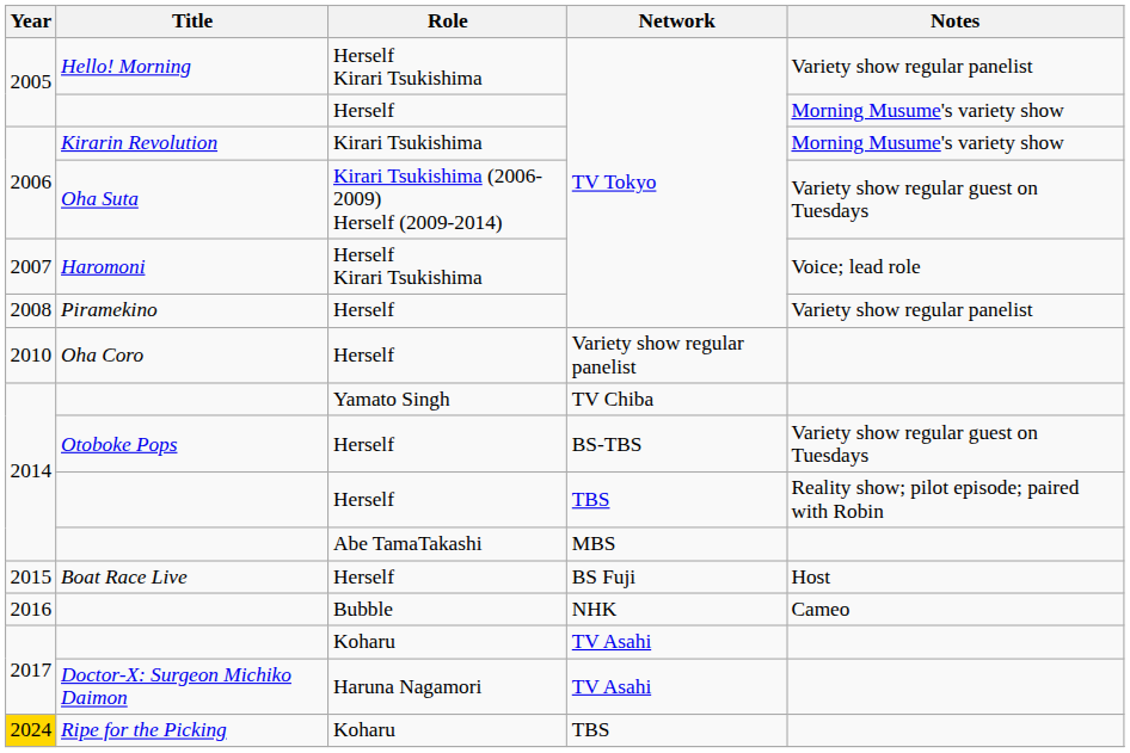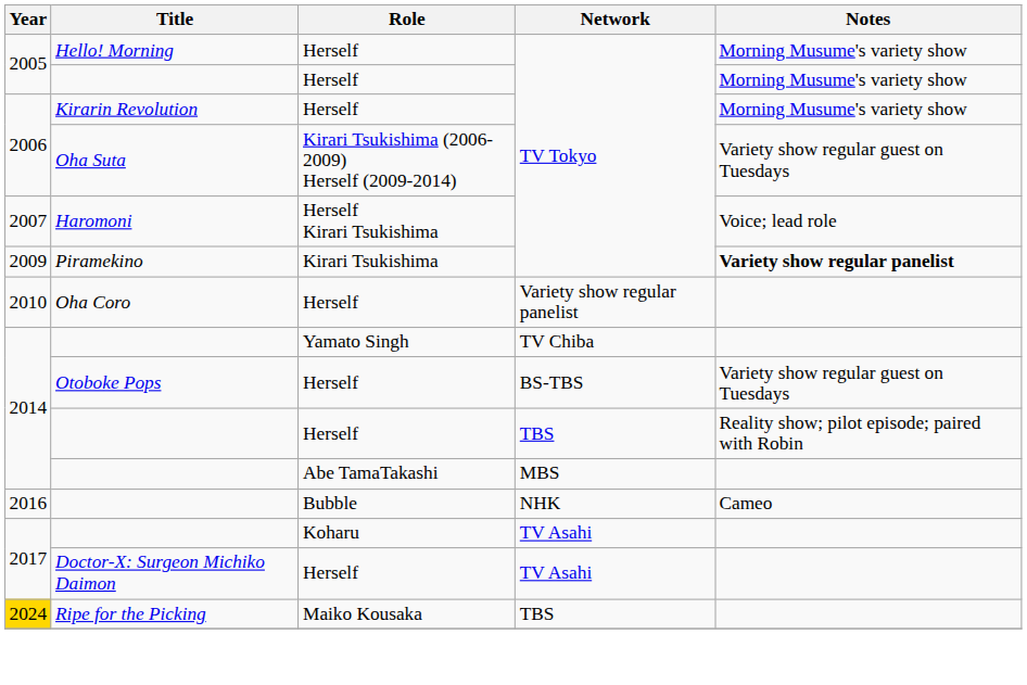Hello! Morning | Role: Herself Kirari Tsukishima -> Herself
Hello! Morning | Notes: Variety show regular panelist -> Morning Musume's variety show
Kirarin Revolution | Role: Kirari Tsukishima -> Herself
Piramekino | Year: 2008 -> 2009
Piramekino | Role: Herself -> Kirari Tsukishima
Piramekino | Notes: normal -> bold
- row: 2015 | Boat Race Live | Herself | BS Fuji | Host
Doctor-X: Surgeon Michiko Daimon | Role: Haruna Nagamori -> Herself
Ripe for the Picking | Role: Koharu -> Maiko Kousaka
